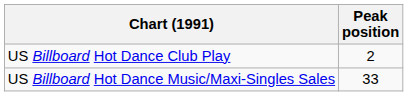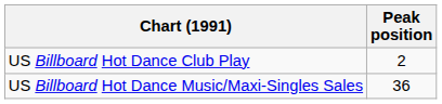US Billboard Hot Dance Music/Maxi-Singles Sales | Peak position: 33 -> 36
